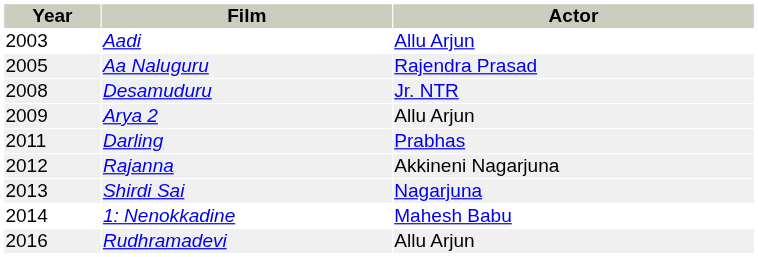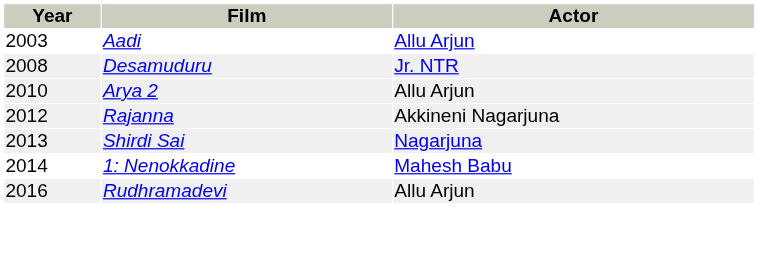- row: 2005 | Aa Naluguru | Rajendra Prasad
Arya 2 | Year: 2009 -> 2010
- row: 2011 | Darling | Prabhas
